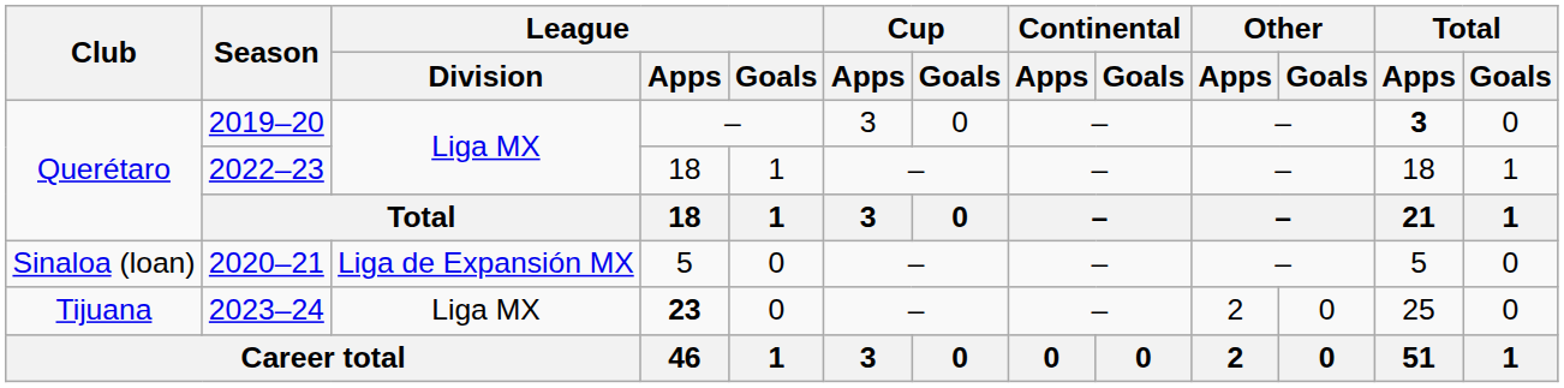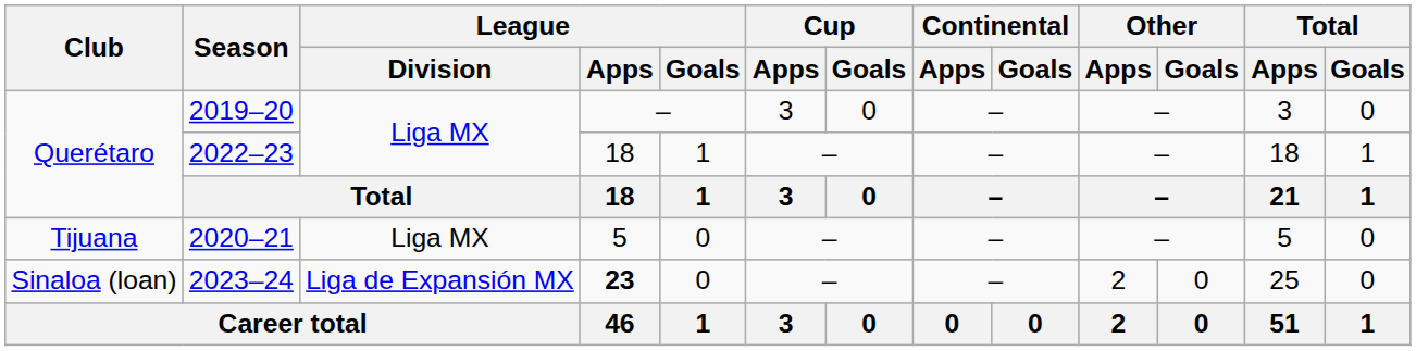2019–20 | Total / Apps: bold -> normal
2020–21 | Club: Sinaloa (loan) -> Tijuana
2020–21 | League / Division: Liga de Expansión MX -> Liga MX
2023–24 | Club: Tijuana -> Sinaloa (loan)
2023–24 | League / Division: Liga MX -> Liga de Expansión MX
